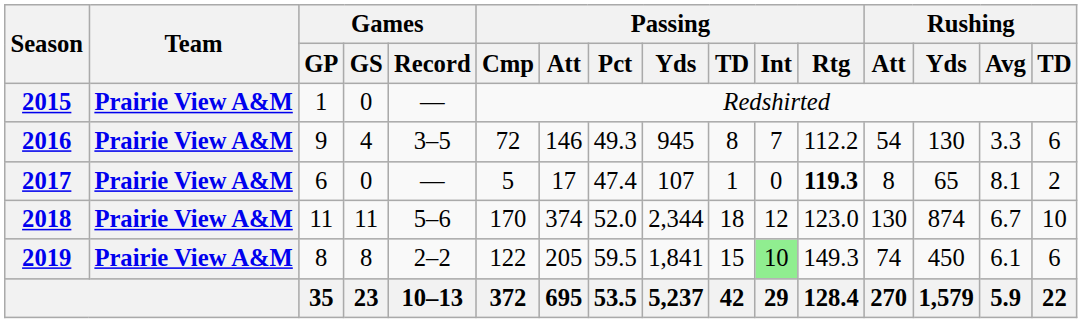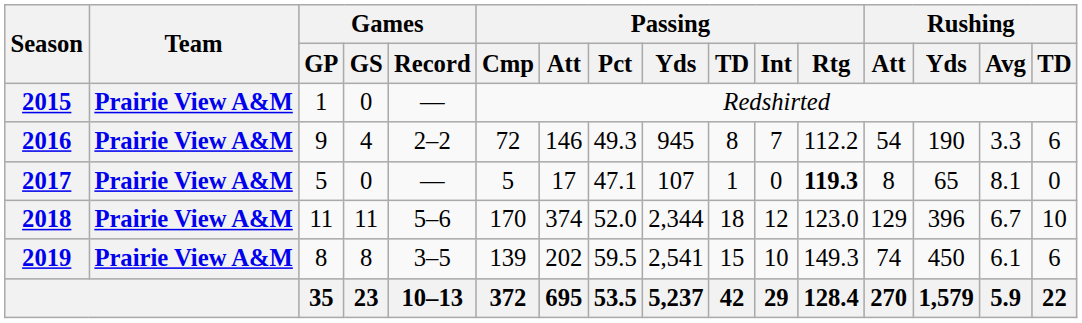2016 | Games / Record: 3–5 -> 2–2
2016 | Rushing / Yds: 130 -> 190
2017 | Games / GP: 6 -> 5
2017 | Passing / Pct: 47.4 -> 47.1
2017 | Rushing / TD: 2 -> 0
2018 | Rushing / Att: 130 -> 129
2018 | Rushing / Yds: 874 -> 396
2019 | Games / Record: 2–2 -> 3–5
2019 | Passing / Cmp: 122 -> 139
2019 | Passing / Att: 205 -> 202
2019 | Passing / Yds: 1,841 -> 2,541
2019 | Passing / Int: lightgreen background -> no background
